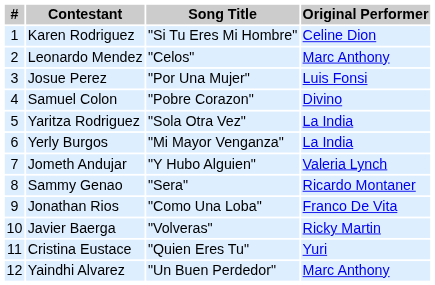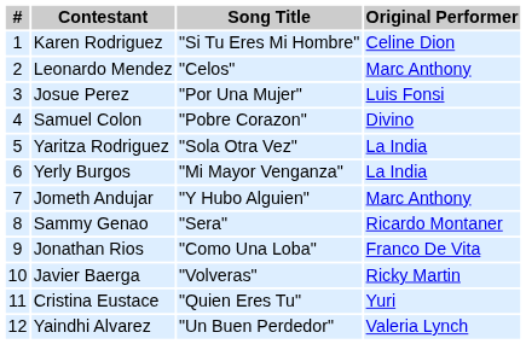Jometh Andujar | Original Performer: Valeria Lynch -> Marc Anthony
Yaindhi Alvarez | Original Performer: Marc Anthony -> Valeria Lynch
